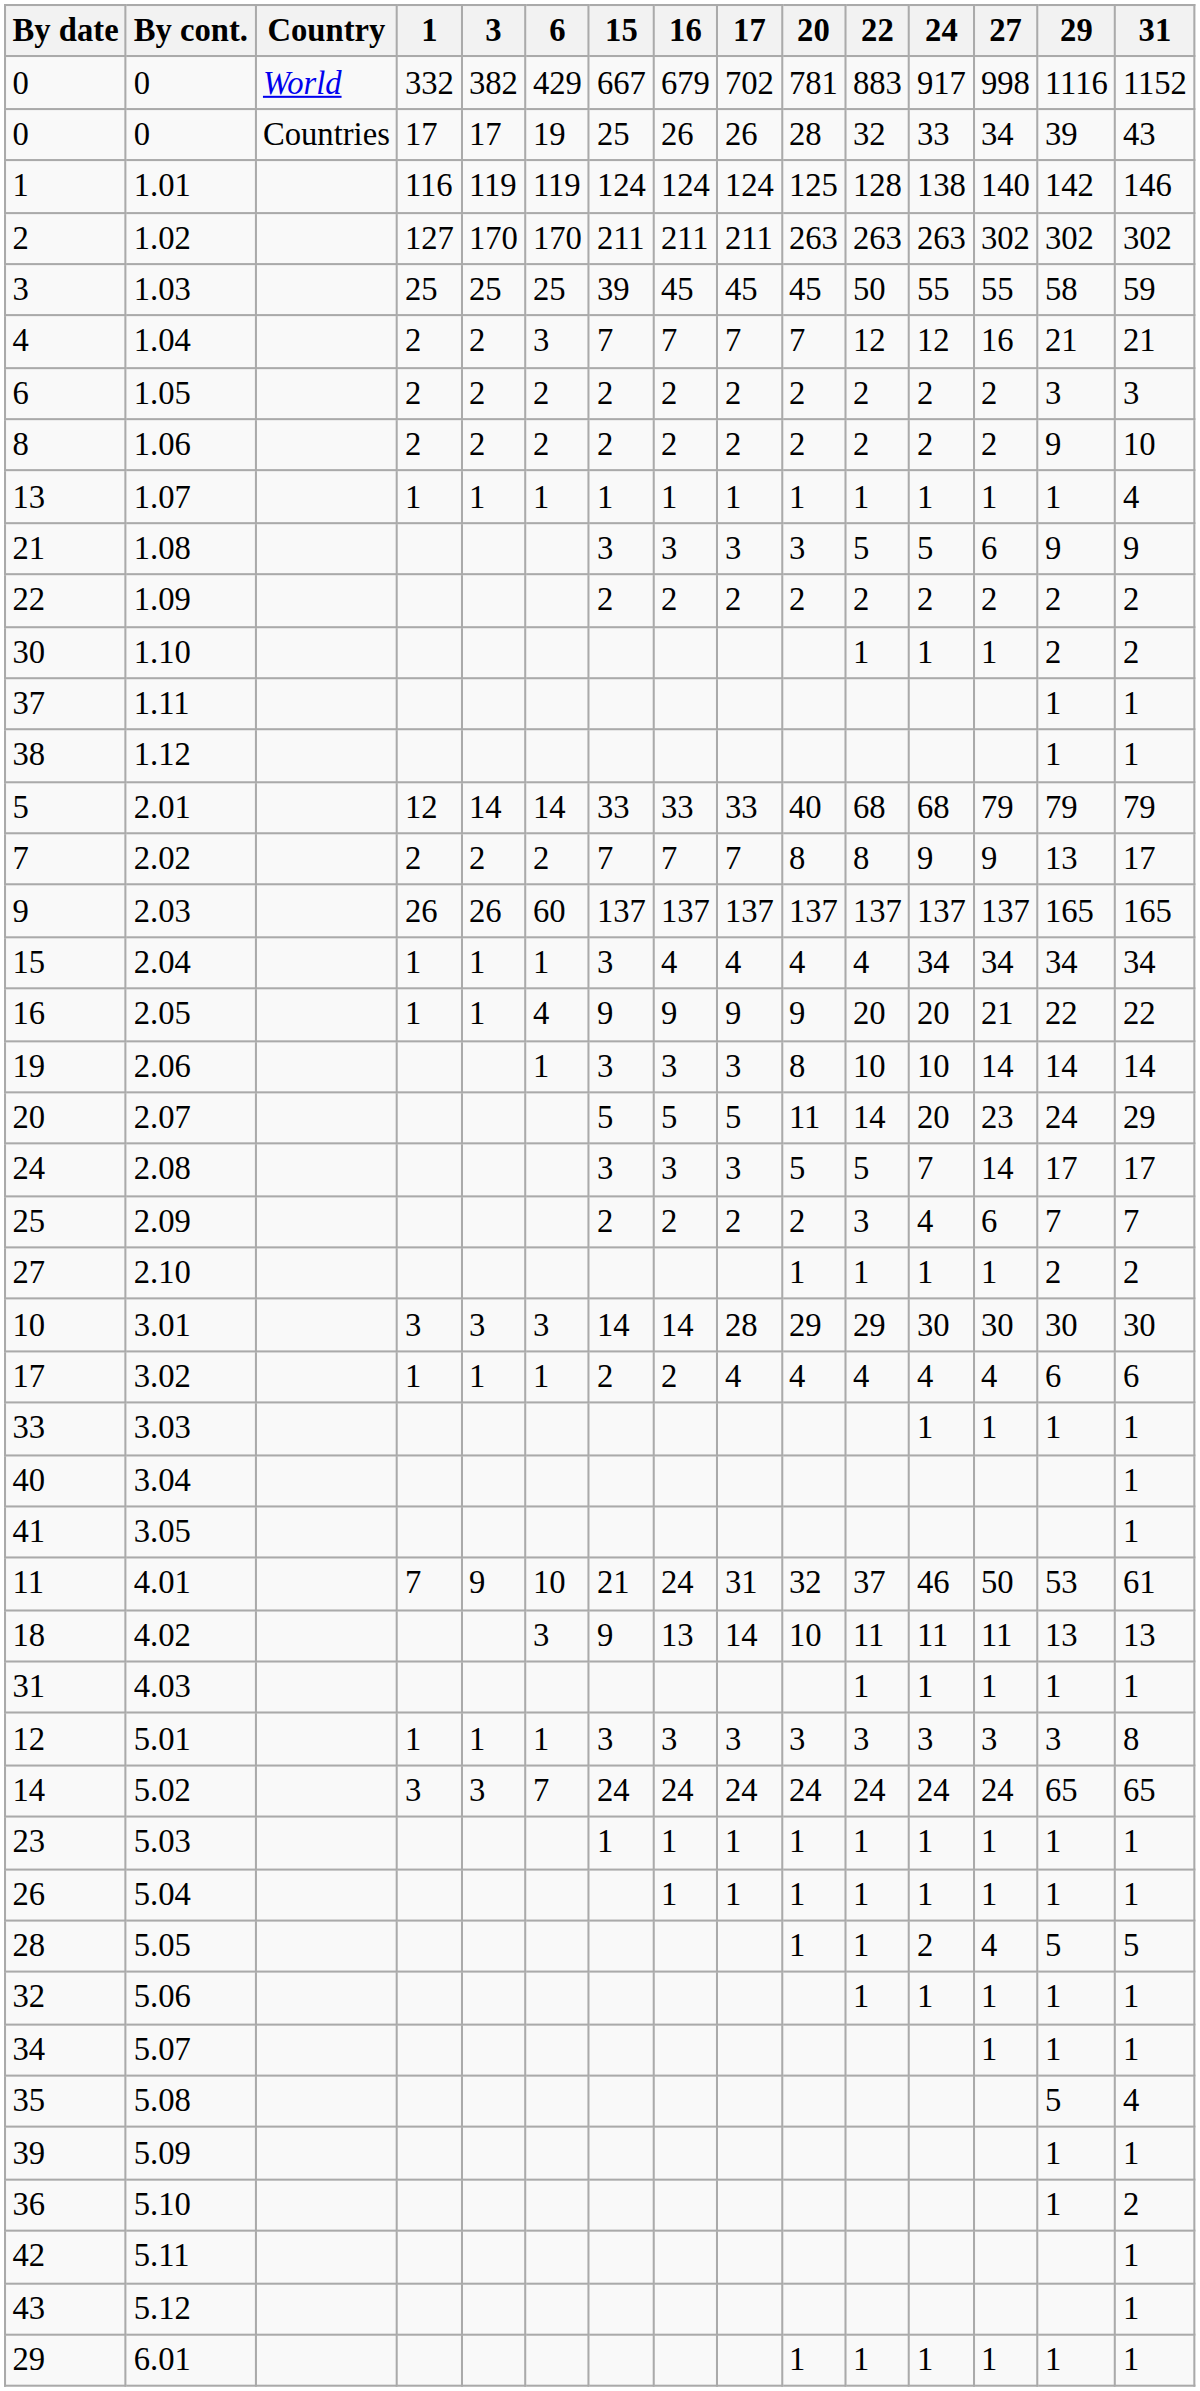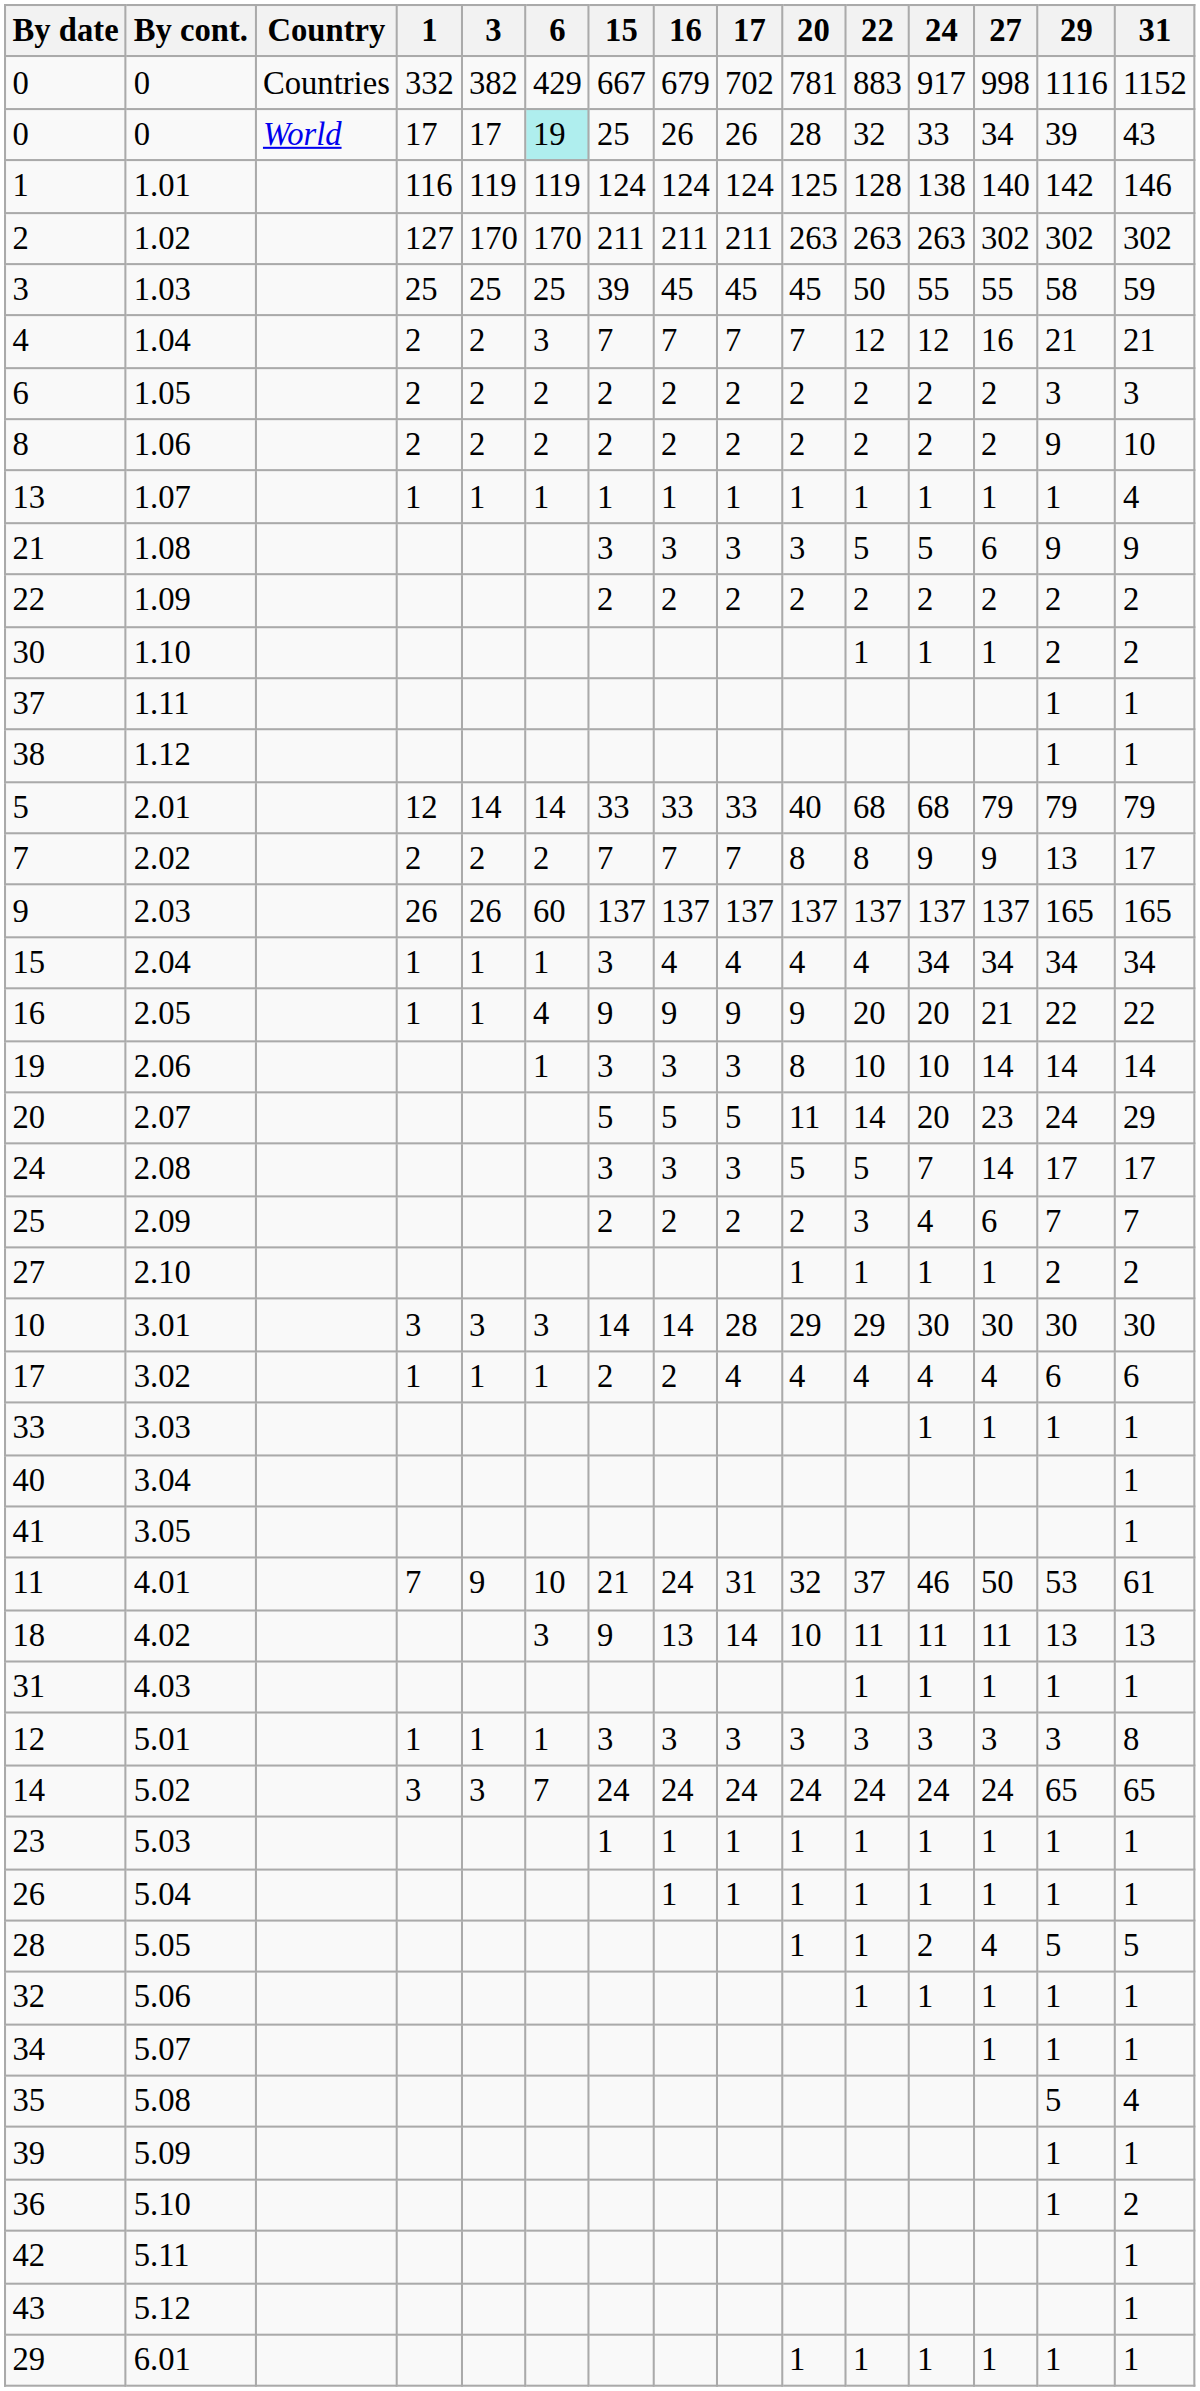0 / 332 | Country: World -> Countries
0 / 17 | Country: Countries -> World
0 / 17 | 6: no background -> paleturquoise background
